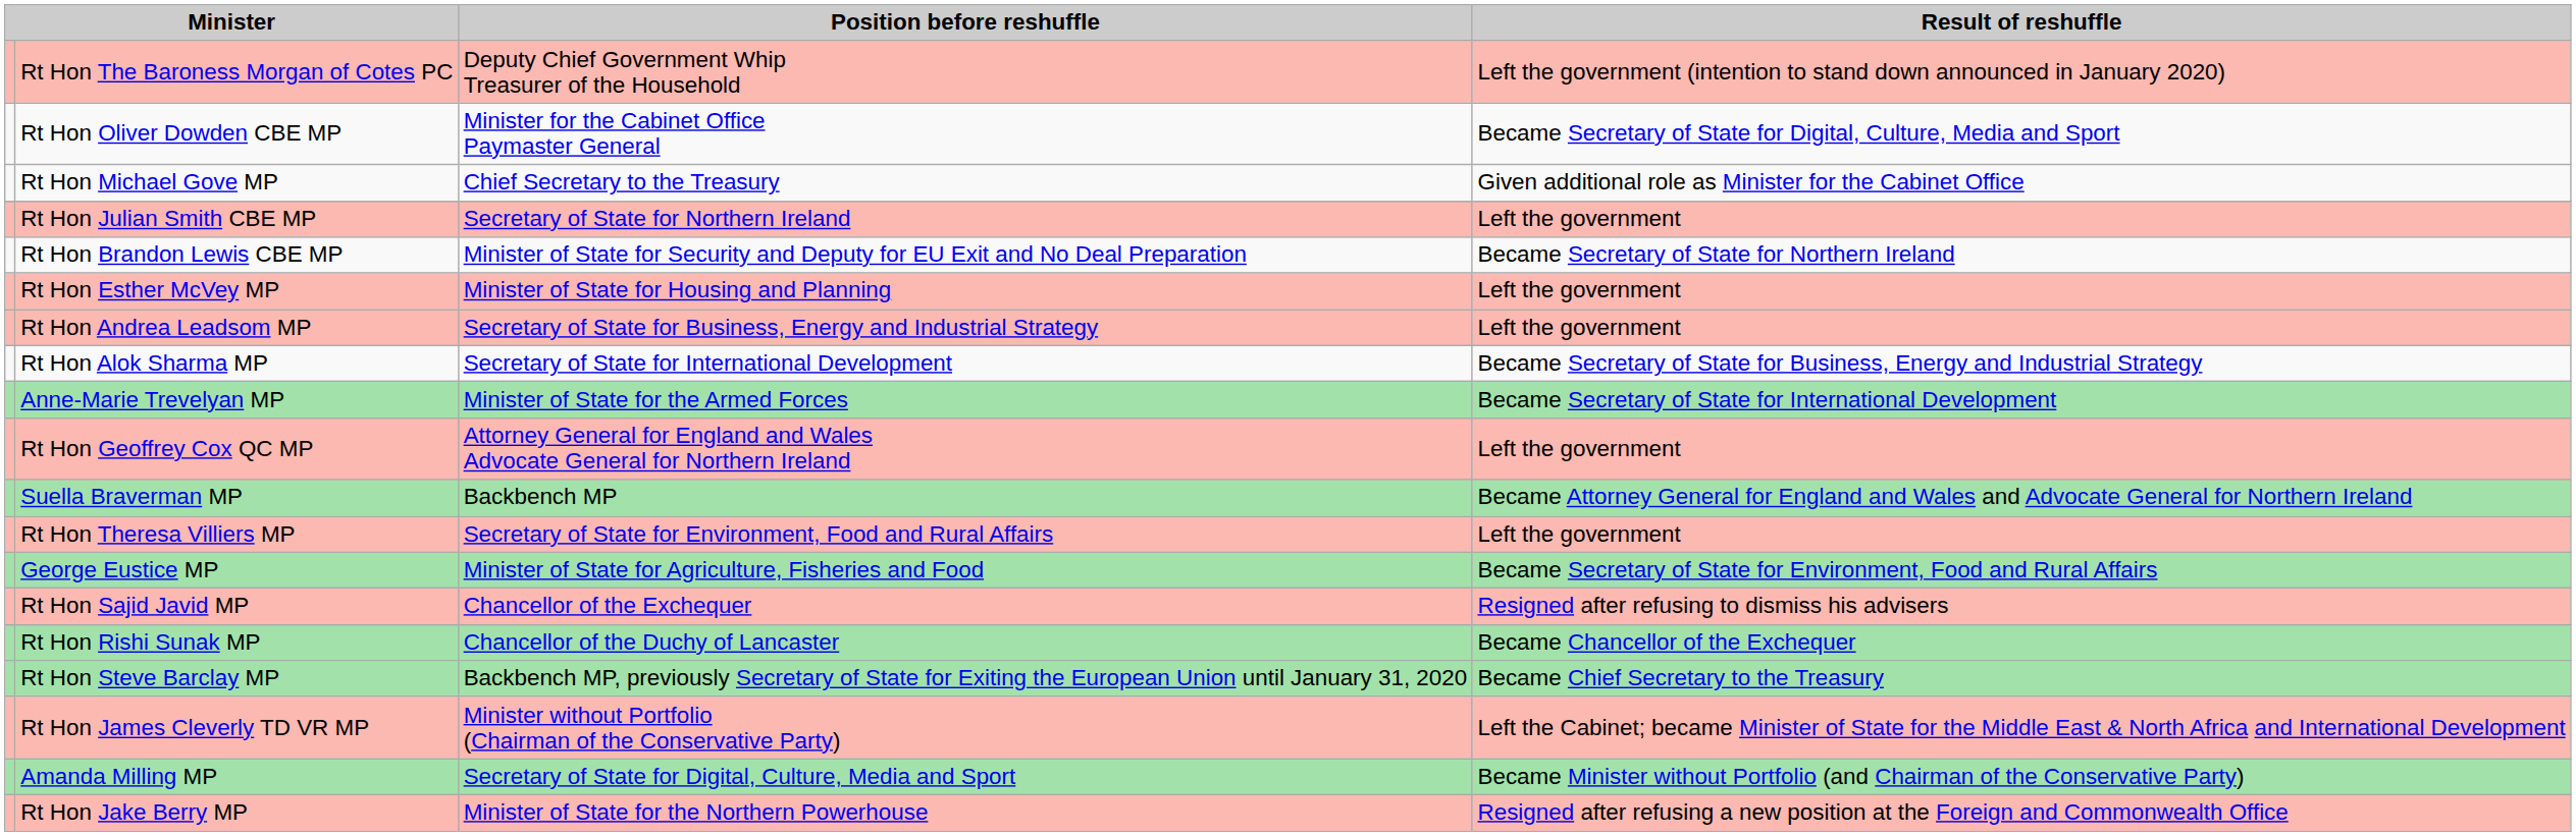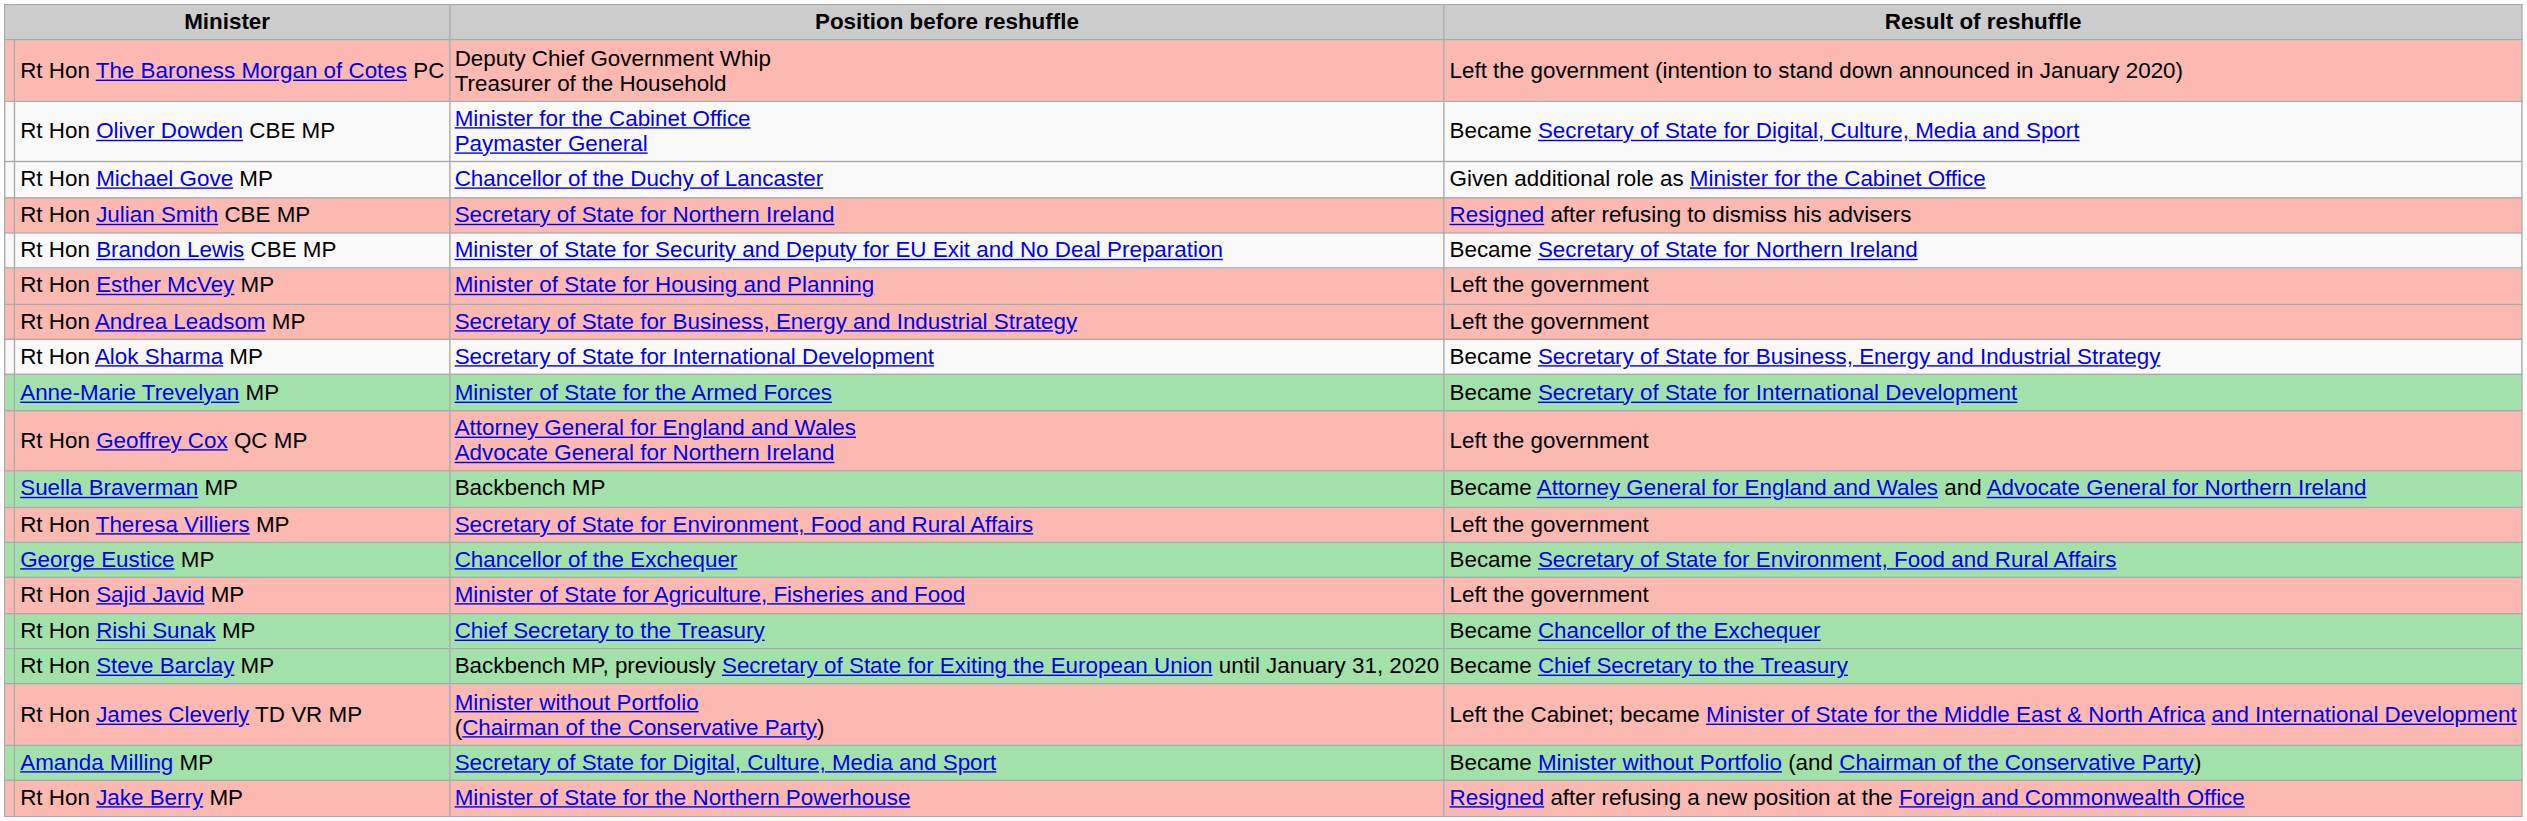Rt Hon Michael Gove MP | Position before reshuffle: Chief Secretary to the Treasury -> Chancellor of the Duchy of Lancaster
Rt Hon Julian Smith CBE MP | Result of reshuffle: Left the government -> Resigned after refusing to dismiss his advisers
George Eustice MP | Position before reshuffle: Minister of State for Agriculture, Fisheries and Food -> Chancellor of the Exchequer
Rt Hon Sajid Javid MP | Position before reshuffle: Chancellor of the Exchequer -> Minister of State for Agriculture, Fisheries and Food
Rt Hon Sajid Javid MP | Result of reshuffle: Resigned after refusing to dismiss his advisers -> Left the government
Rt Hon Rishi Sunak MP | Position before reshuffle: Chancellor of the Duchy of Lancaster -> Chief Secretary to the Treasury
